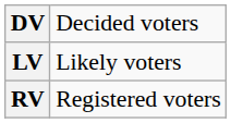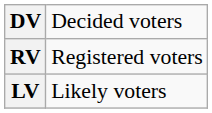rows swapped: LV <-> RV
